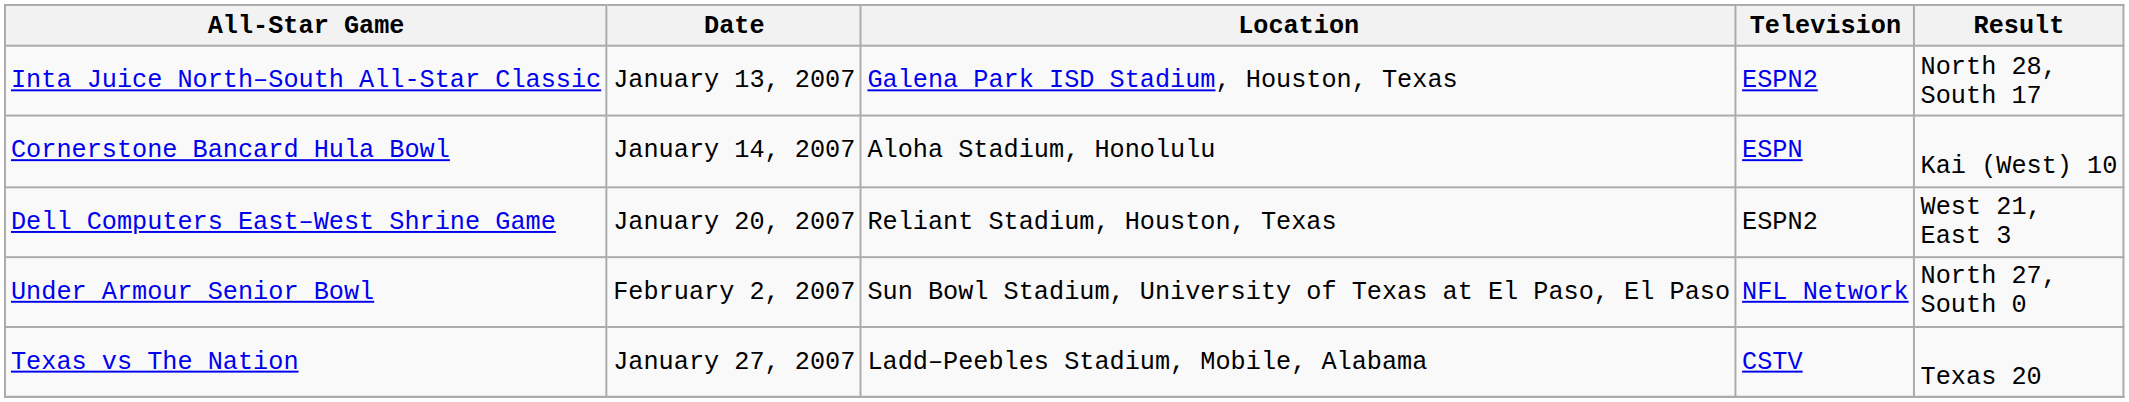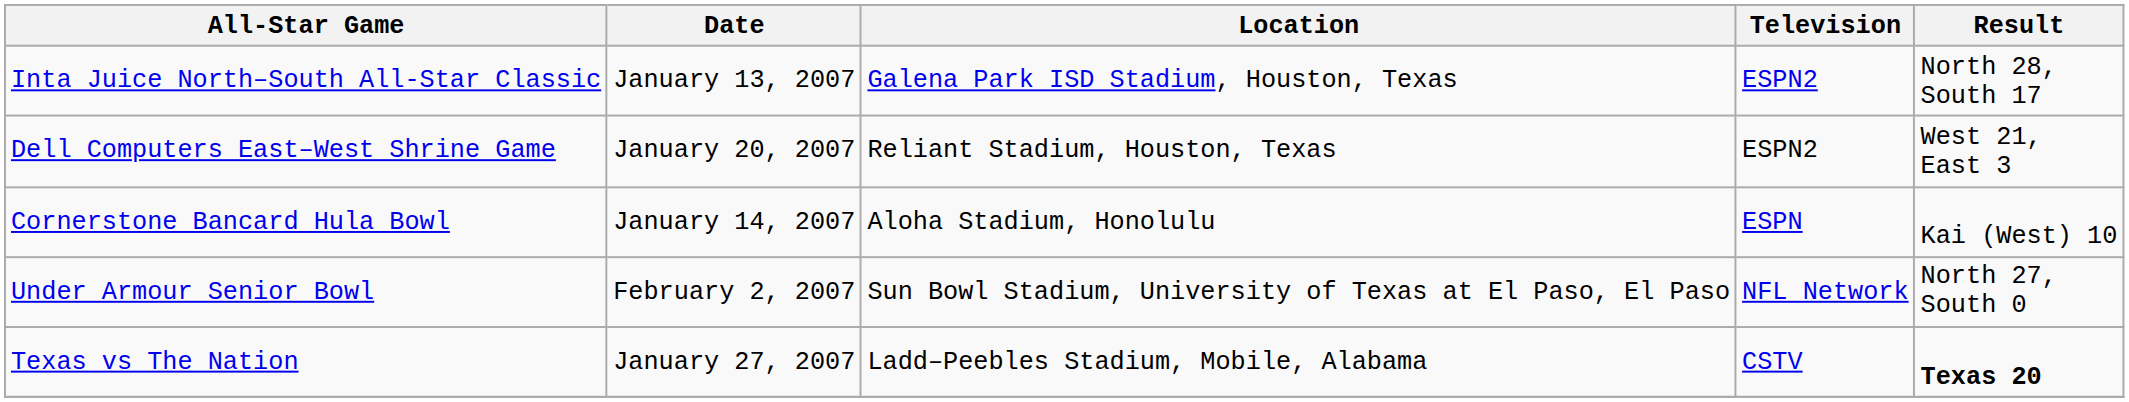rows swapped: Cornerstone Bancard Hula Bowl <-> Dell Computers East–West Shrine Game
Texas vs The Nation | Result: normal -> bold
